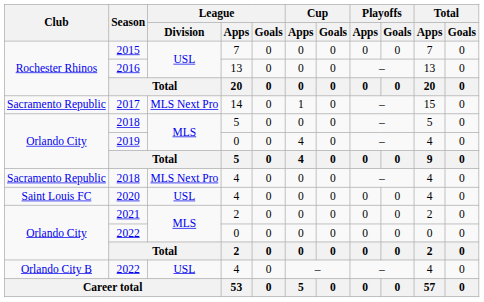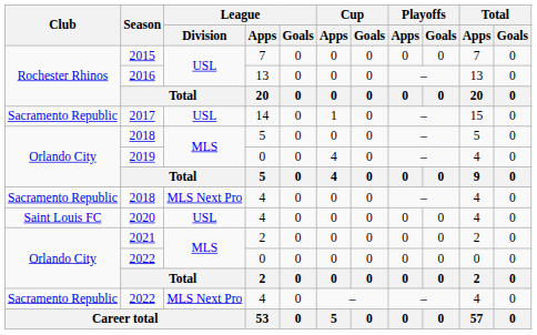2017 | League / Division: MLS Next Pro -> USL
2022 / 4 | Club: Orlando City B -> Sacramento Republic
2022 / 4 | League / Division: USL -> MLS Next Pro
